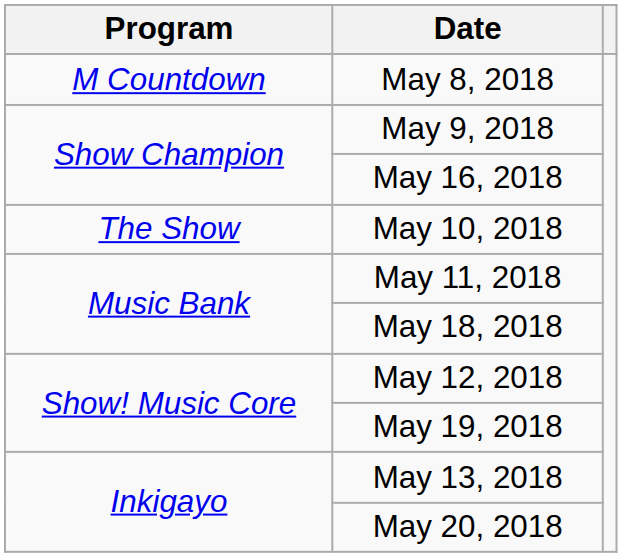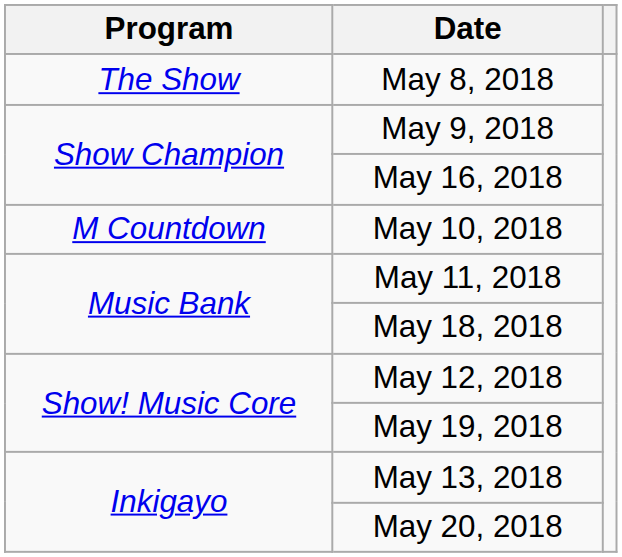May 8, 2018 | Program: M Countdown -> The Show
May 10, 2018 | Program: The Show -> M Countdown
